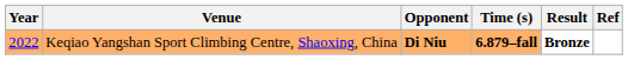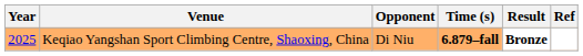Keqiao Yangshan Sport Climbing Centre, Shaoxing, China | Year: 2022 -> 2025
Keqiao Yangshan Sport Climbing Centre, Shaoxing, China | Opponent: bold -> normal
